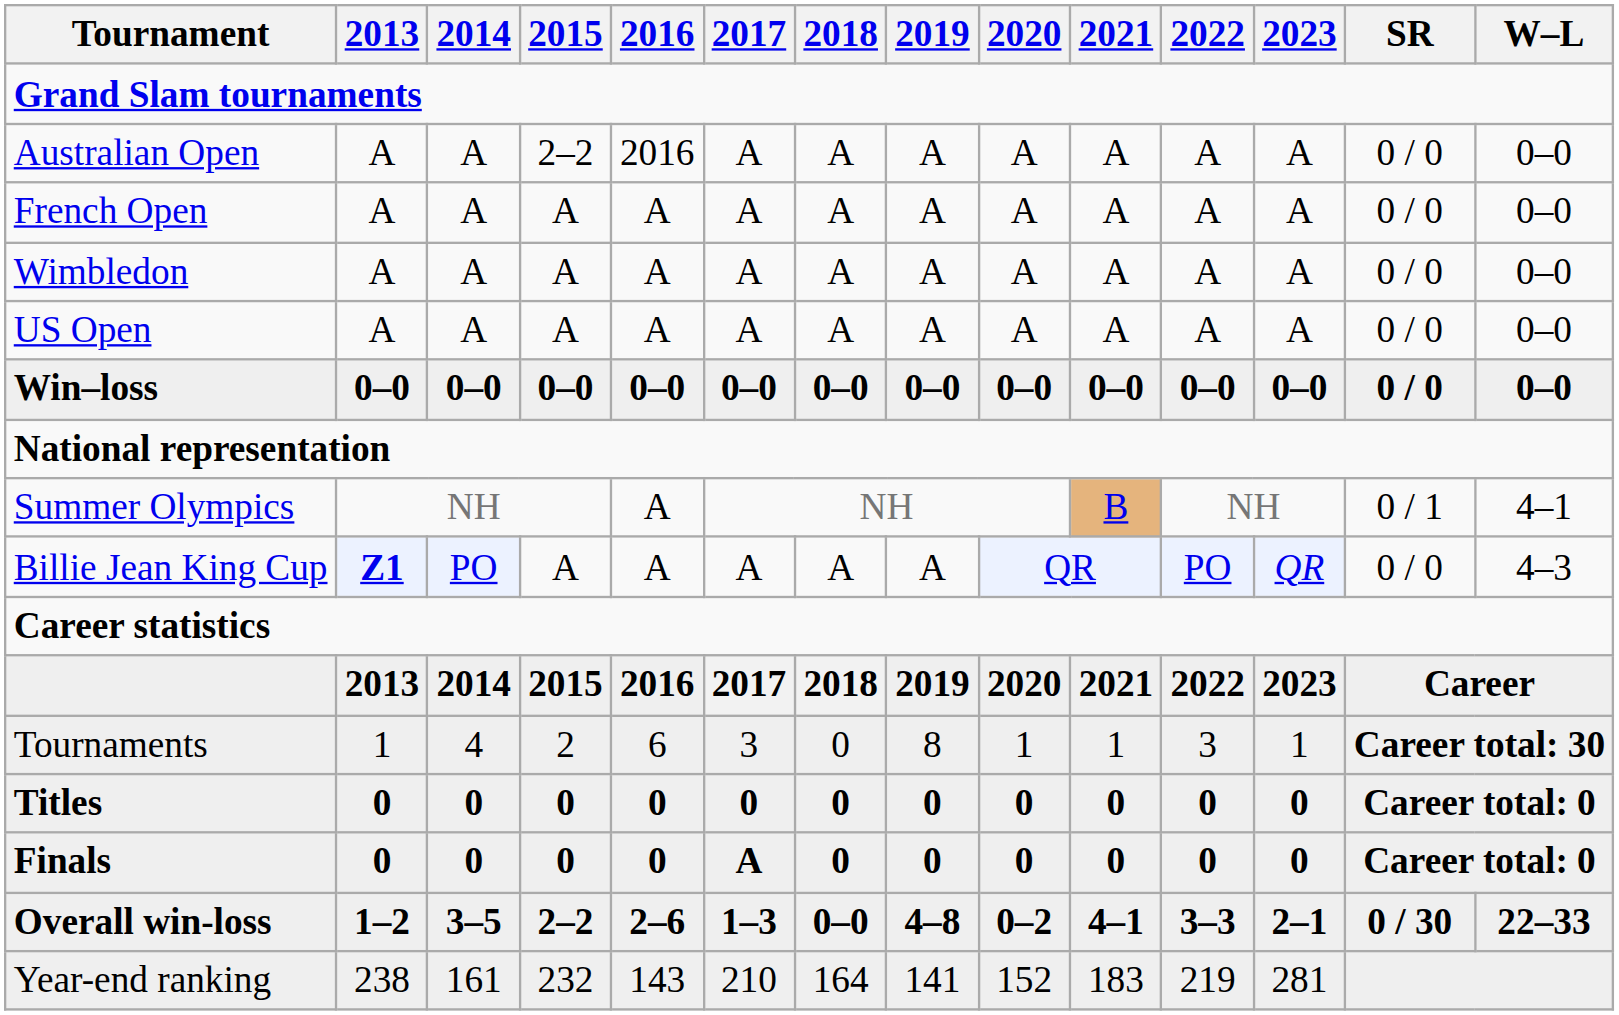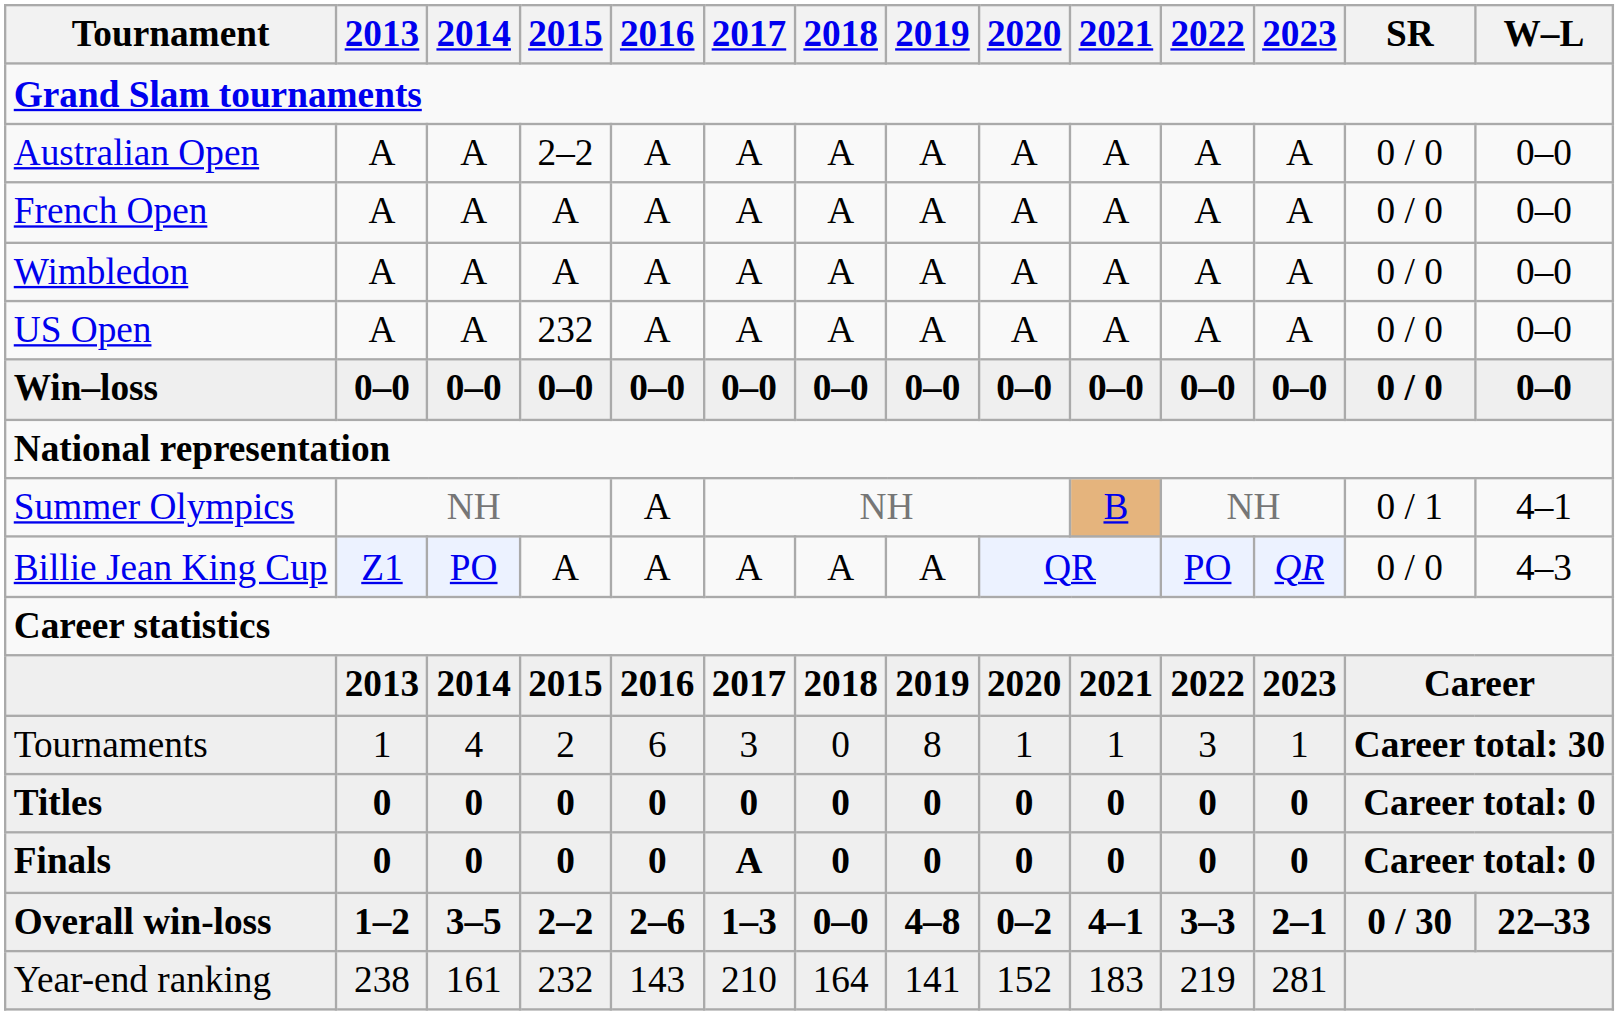Australian Open | 2016: 2016 -> A
US Open | 2015: A -> 232
Billie Jean King Cup | 2013: bold -> normal
